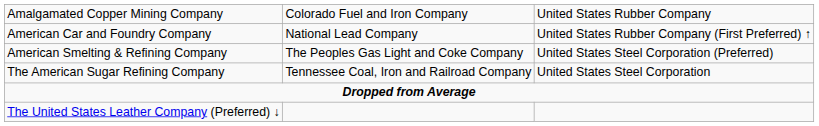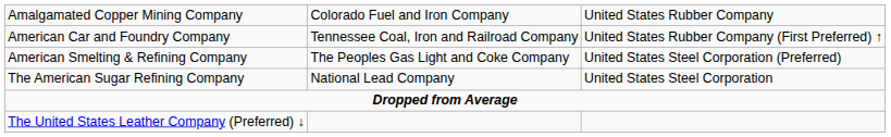American Car and Foundry Company | column 2: National Lead Company -> Tennessee Coal, Iron and Railroad Company
The American Sugar Refining Company | column 2: Tennessee Coal, Iron and Railroad Company -> National Lead Company
